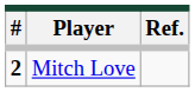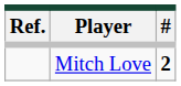columns swapped: # <-> Ref.
